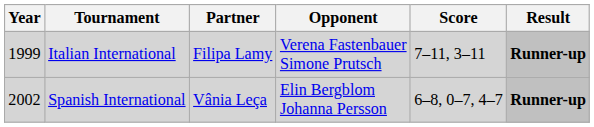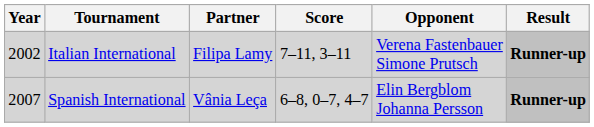columns swapped: Opponent <-> Score
Italian International | Year: 1999 -> 2002
Spanish International | Year: 2002 -> 2007
